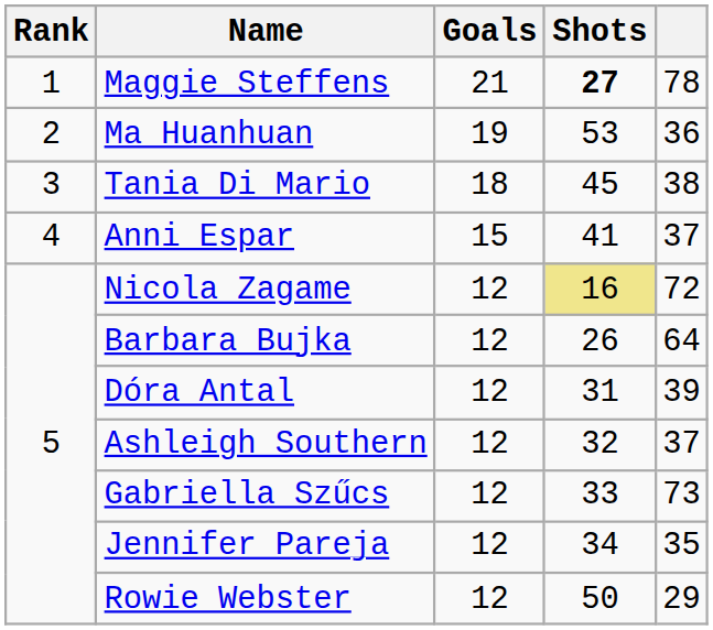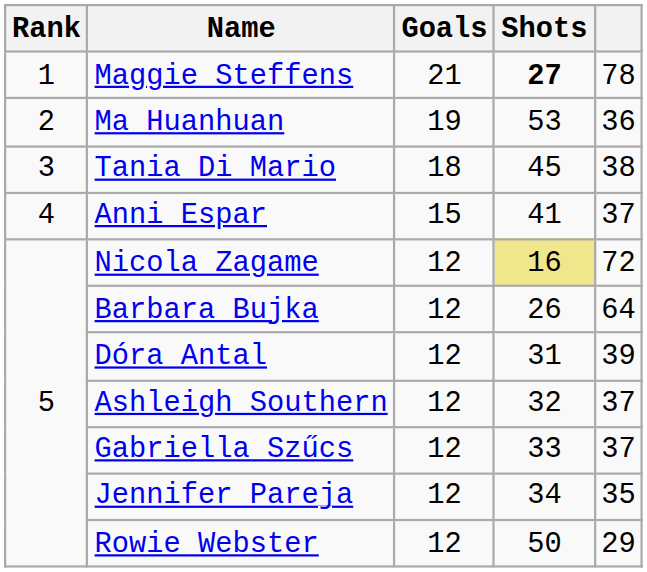Gabriella Szűcs | column 5: 73 -> 37
